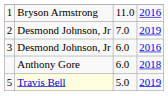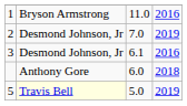3 | column 3: 6.0 -> 6.1
